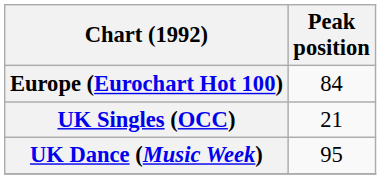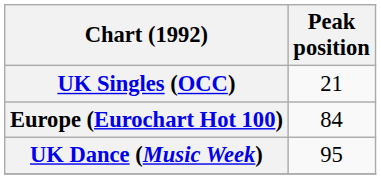rows swapped: Europe (Eurochart Hot 100) <-> UK Singles (OCC)
